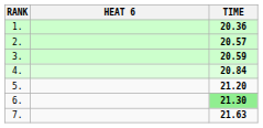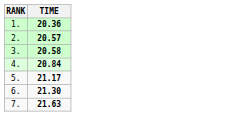- column: HEAT 6
3. | TIME: 20.59 -> 20.58
5. | TIME: 21.20 -> 21.17
6. | TIME: lightgreen background -> no background
